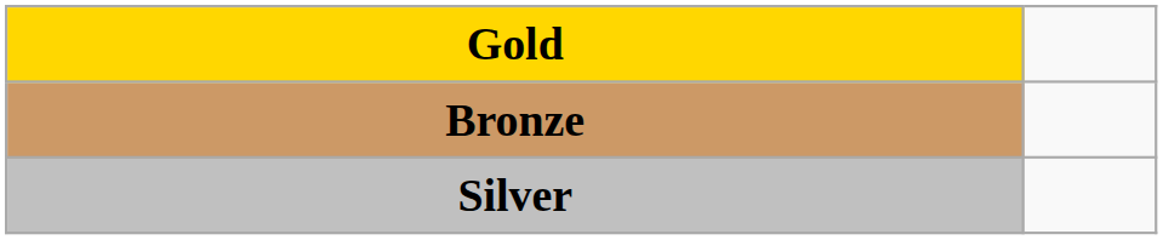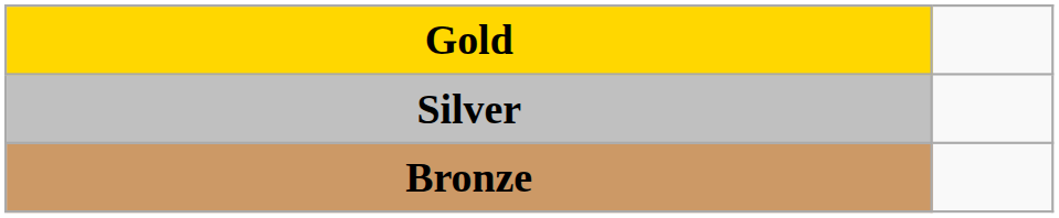rows swapped: Silver <-> Bronze
